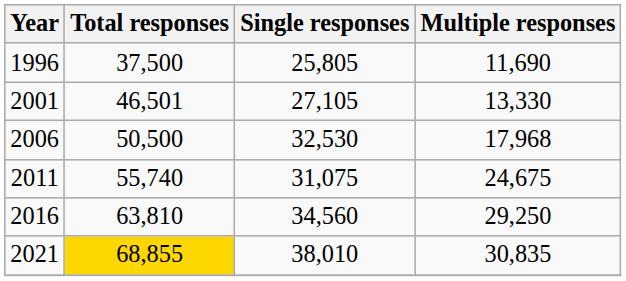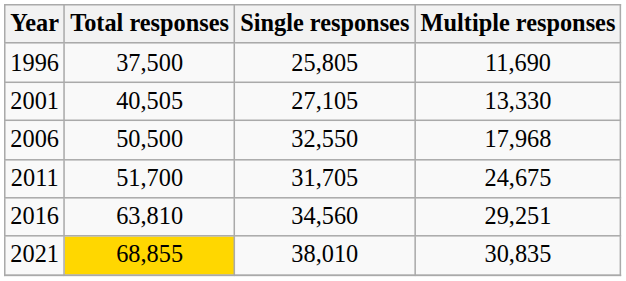2001 | Total responses: 46,501 -> 40,505
2006 | Single responses: 32,530 -> 32,550
2011 | Total responses: 55,740 -> 51,700
2011 | Single responses: 31,075 -> 31,705
2016 | Multiple responses: 29,250 -> 29,251
